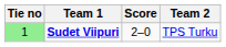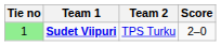columns swapped: Score <-> Team 2
